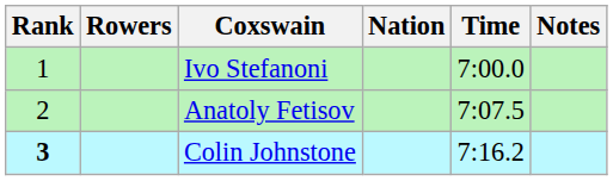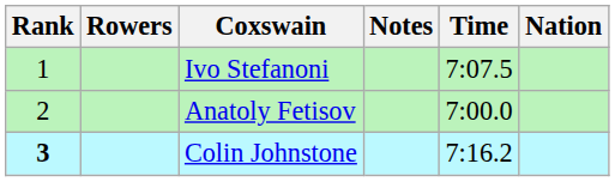columns swapped: Nation <-> Notes
Ivo Stefanoni | Time: 7:00.0 -> 7:07.5
Anatoly Fetisov | Time: 7:07.5 -> 7:00.0
